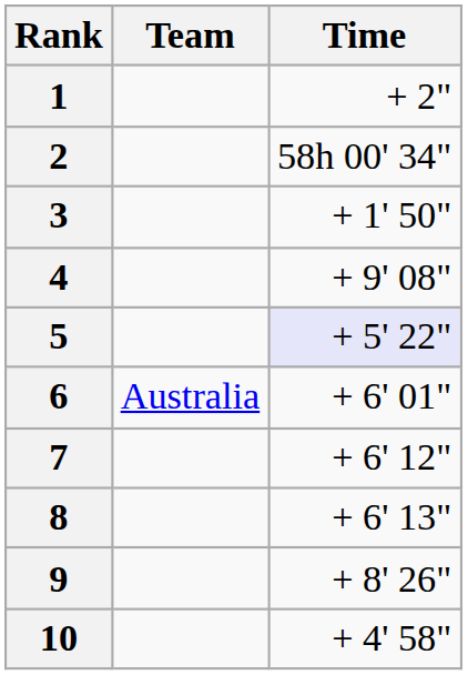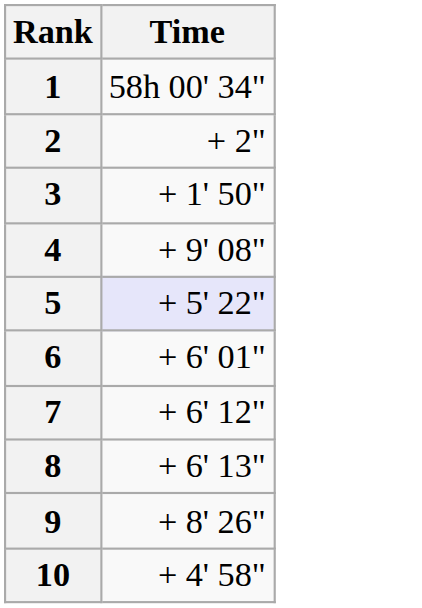- column: Team | Australia
1 | Time: + 2" -> 58h 00' 34"
2 | Time: 58h 00' 34" -> + 2"
